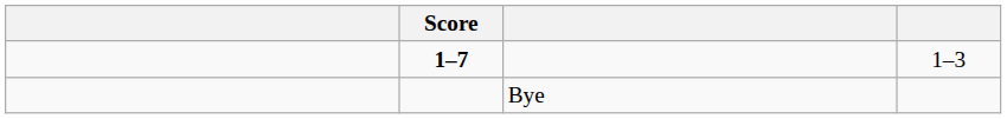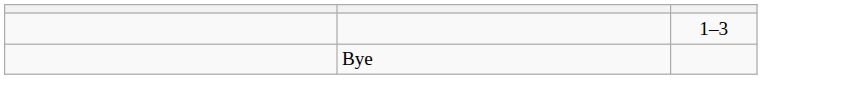- column: Score | 1–7
